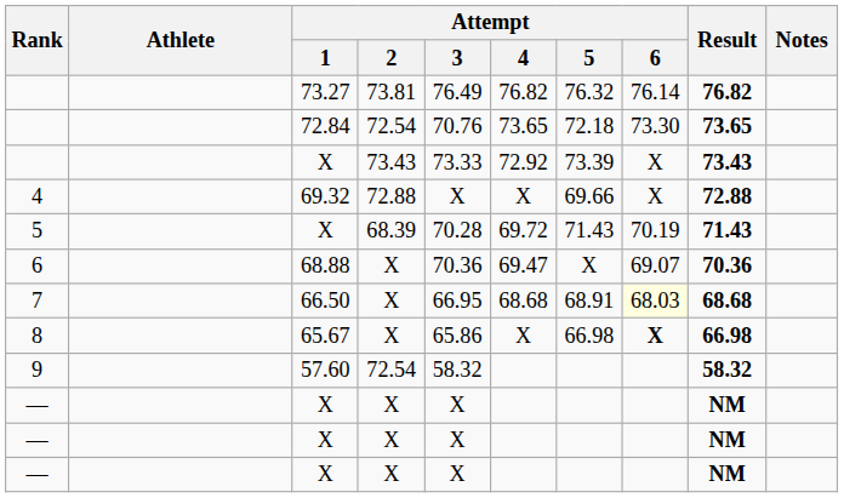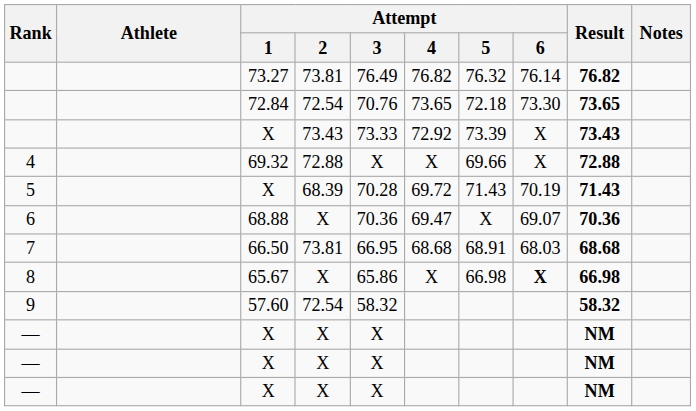7 | Attempt / 2: X -> 73.81
7 | Attempt / 6: lightyellow background -> no background
